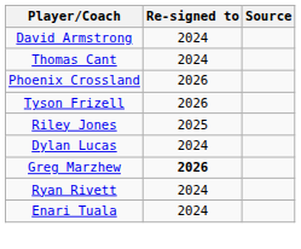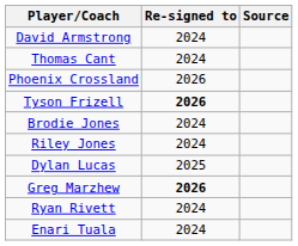Tyson Frizell | Re-signed to: normal -> bold
+ row: Brodie Jones | 2024
Riley Jones | Re-signed to: 2025 -> 2024
Dylan Lucas | Re-signed to: 2024 -> 2025
